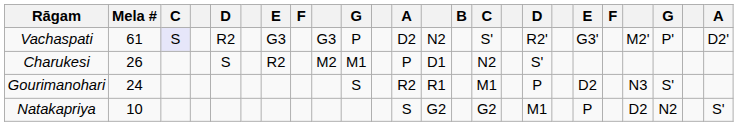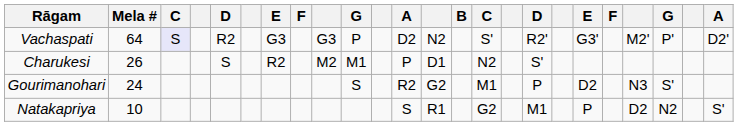Vachaspati | Mela #: 61 -> 64
Gourimanohari | column 13: R1 -> G2
Natakapriya | column 13: G2 -> R1
